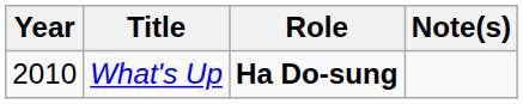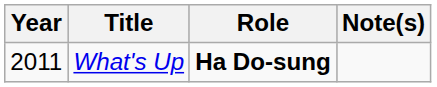What's Up | Year: 2010 -> 2011
